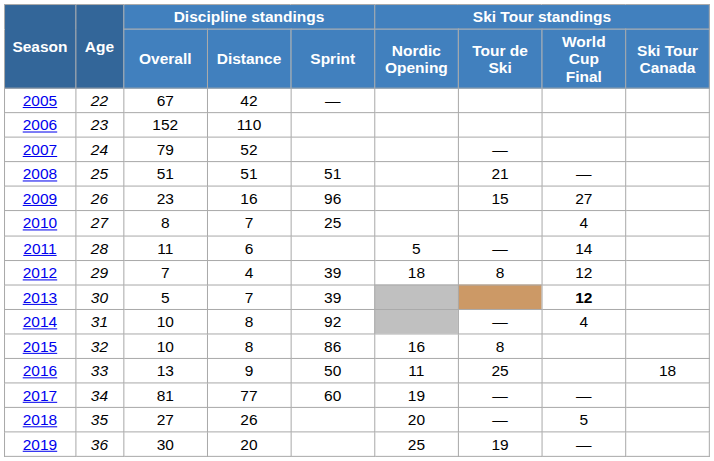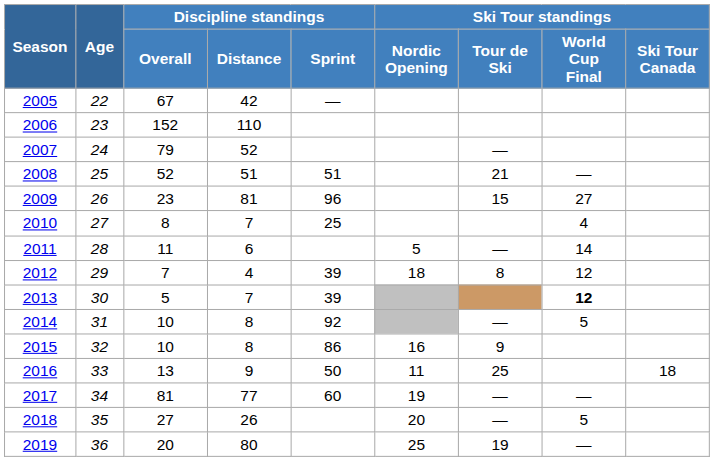2008 | Discipline standings / Overall: 51 -> 52
2009 | Discipline standings / Distance: 16 -> 81
2014 | Ski Tour standings / World Cup Final: 4 -> 5
2015 | Ski Tour standings / Tour de Ski: 8 -> 9
2019 | Discipline standings / Overall: 30 -> 20
2019 | Discipline standings / Distance: 20 -> 80
